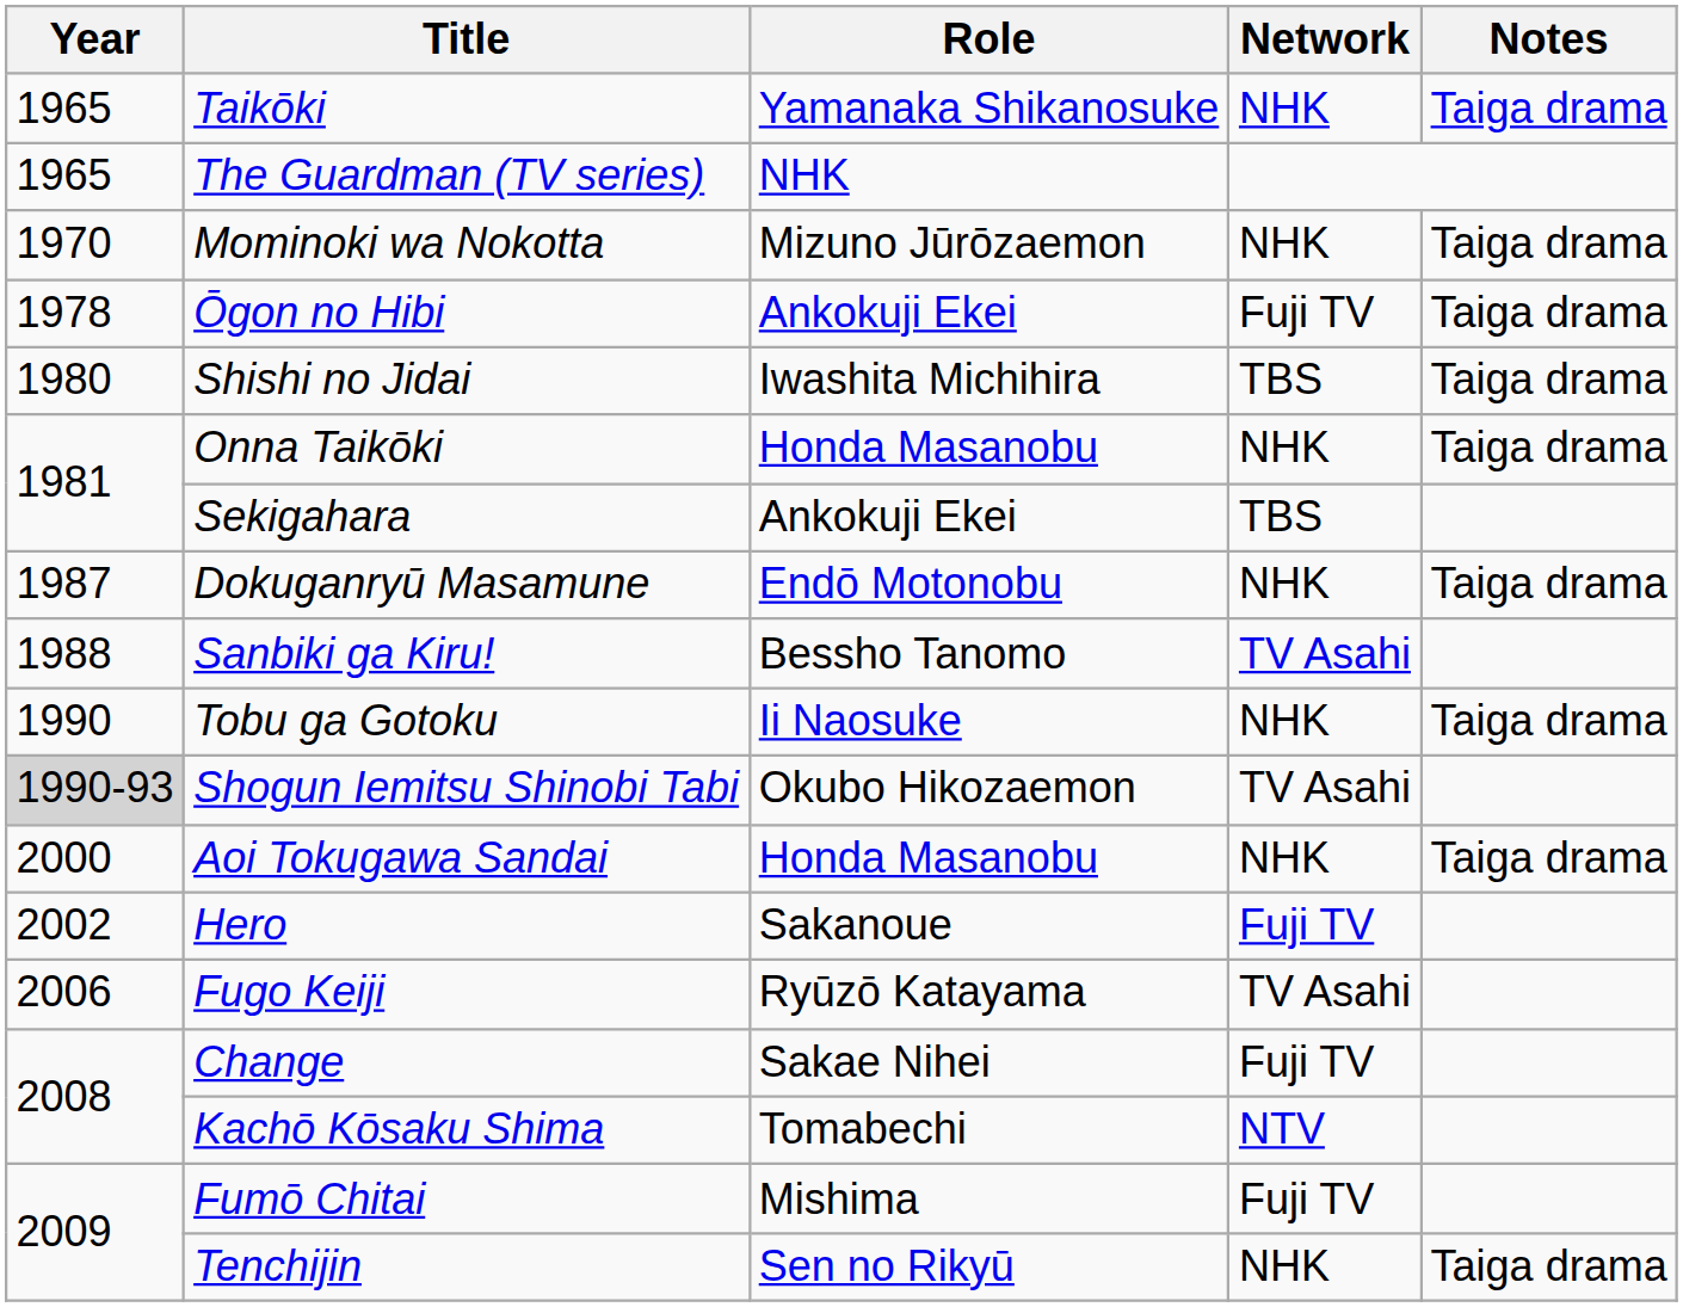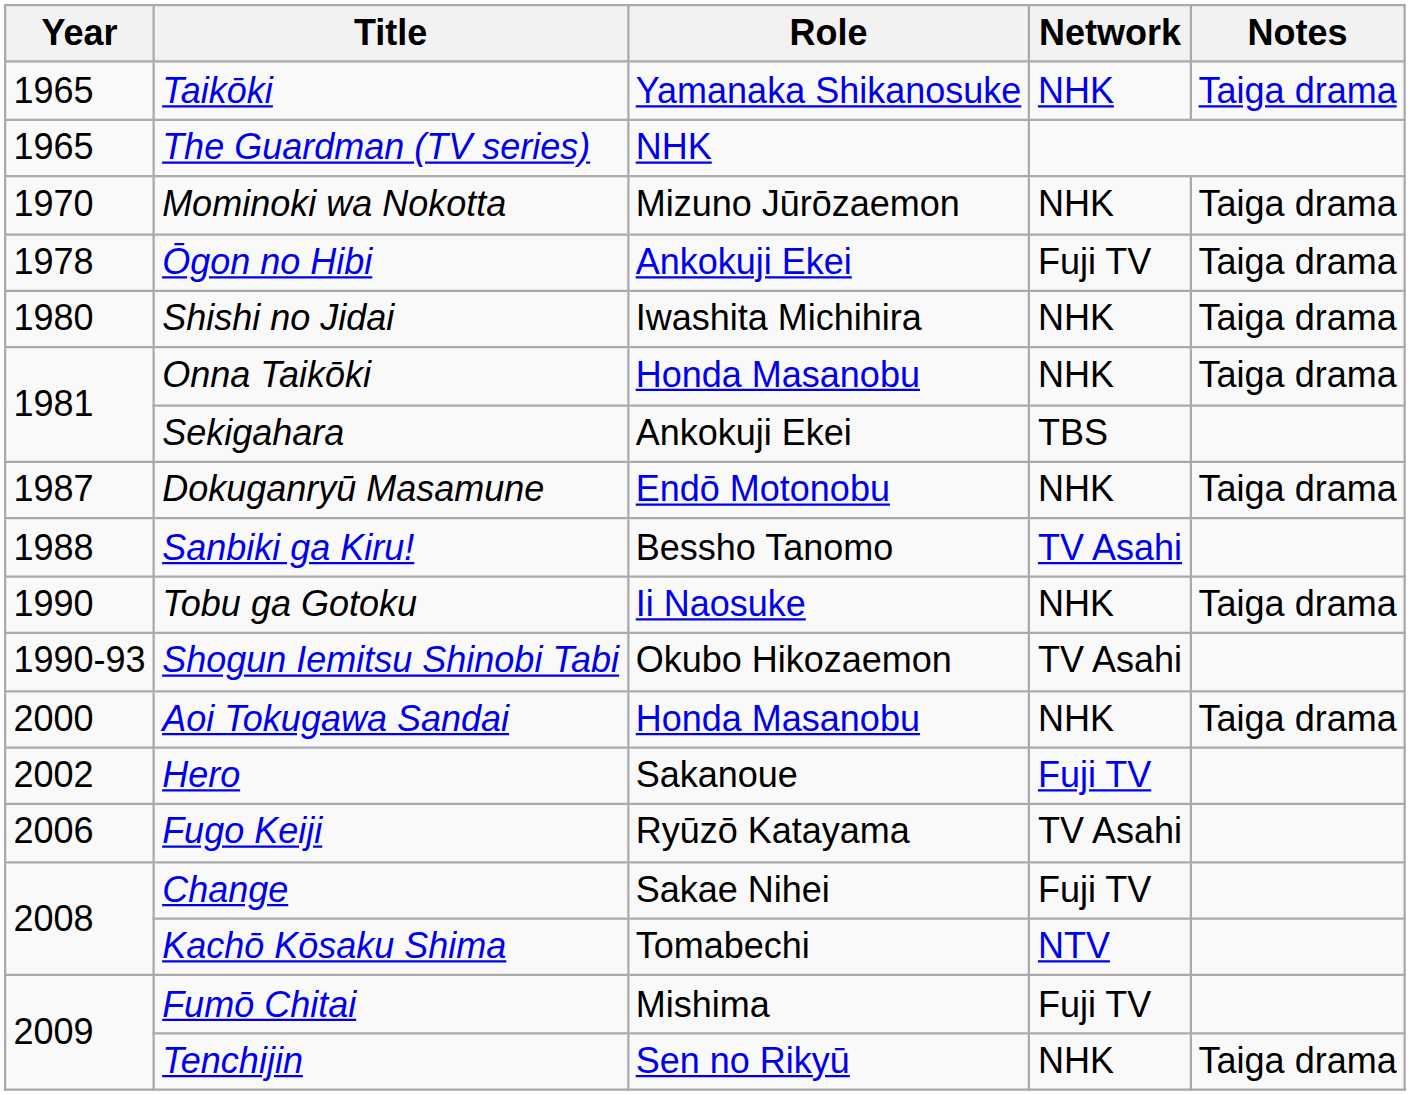Shishi no Jidai | Network: TBS -> NHK
Shogun Iemitsu Shinobi Tabi | Year: lightgrey background -> no background
